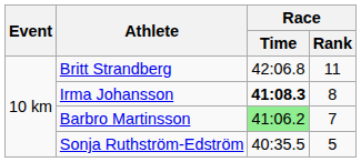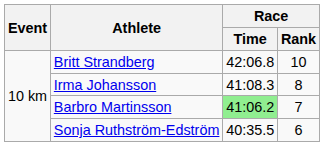Britt Strandberg | Race / Rank: 11 -> 10
Irma Johansson | Race / Time: bold -> normal
Sonja Ruthström-Edström | Race / Rank: 5 -> 6
